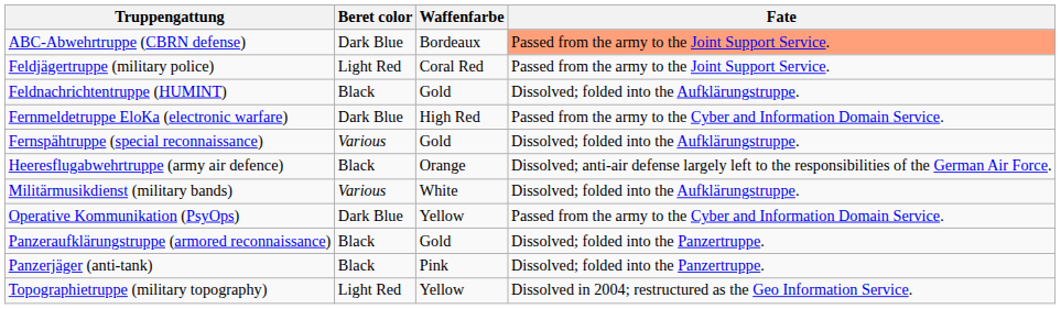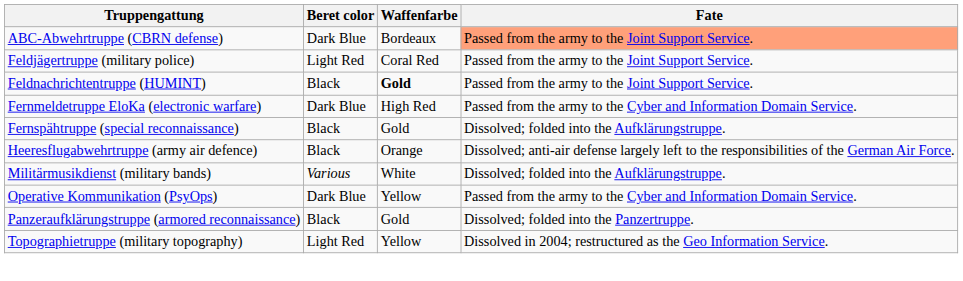Feldnachrichtentruppe (HUMINT) | Waffenfarbe: normal -> bold
Feldnachrichtentruppe (HUMINT) | Fate: Dissolved; folded into the Aufklärungstruppe. -> Passed from the army to the Joint Support Service.
Fernspähtruppe (special reconnaissance) | Beret color: Various -> Black
- row: Panzerjäger (anti-tank) | Black | Pink | Dissolved; folded into the Panzertruppe.
